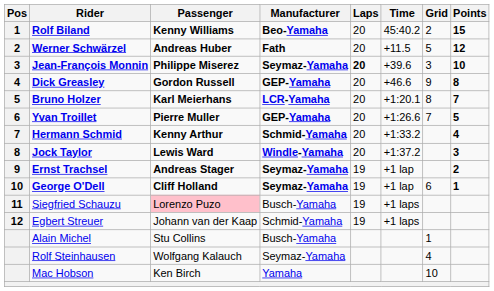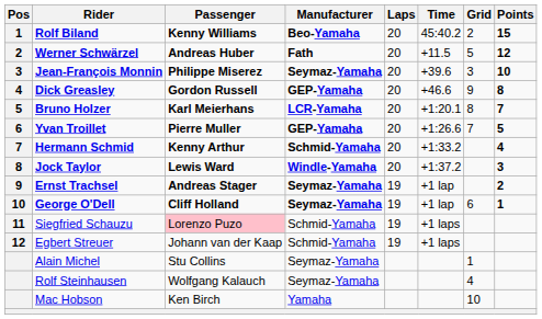Jean-François Monnin | Laps: bold -> normal
Siegfried Schauzu | Manufacturer: Busch-Yamaha -> Schmid-Yamaha
Alain Michel | Manufacturer: Busch-Yamaha -> Seymaz-Yamaha
